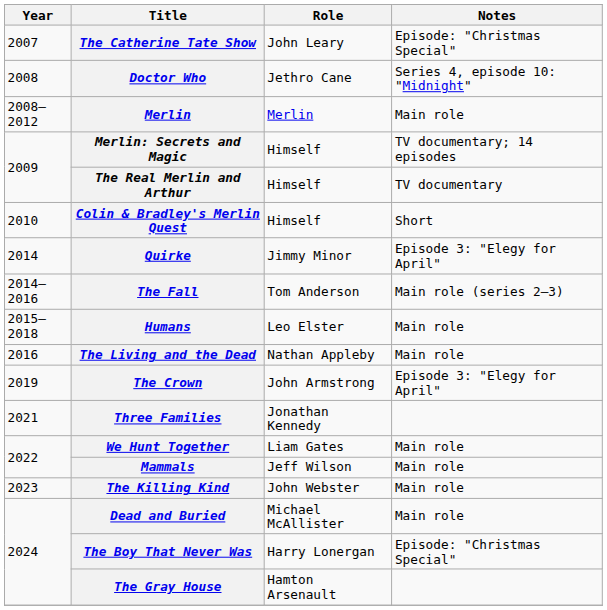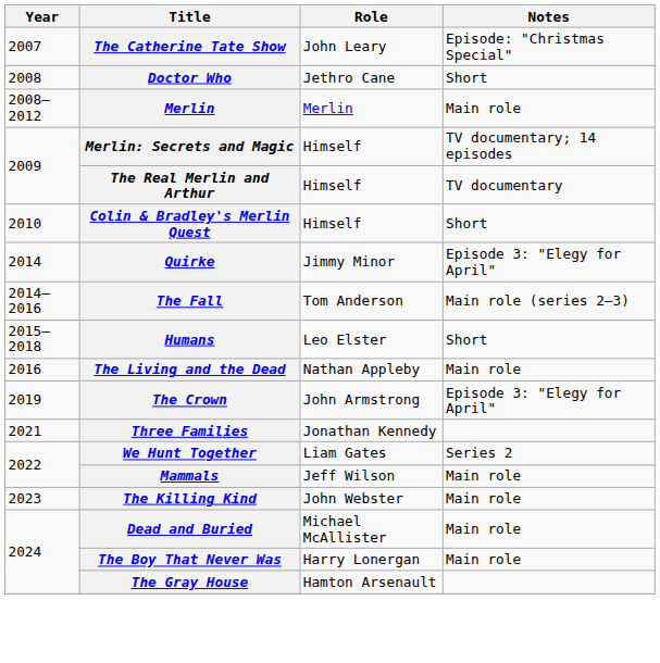Doctor Who | Notes: Series 4, episode 10: "Midnight" -> Short
Humans | Notes: Main role -> Short
We Hunt Together | Notes: Main role -> Series 2
The Boy That Never Was | Notes: Episode: "Christmas Special" -> Main role
